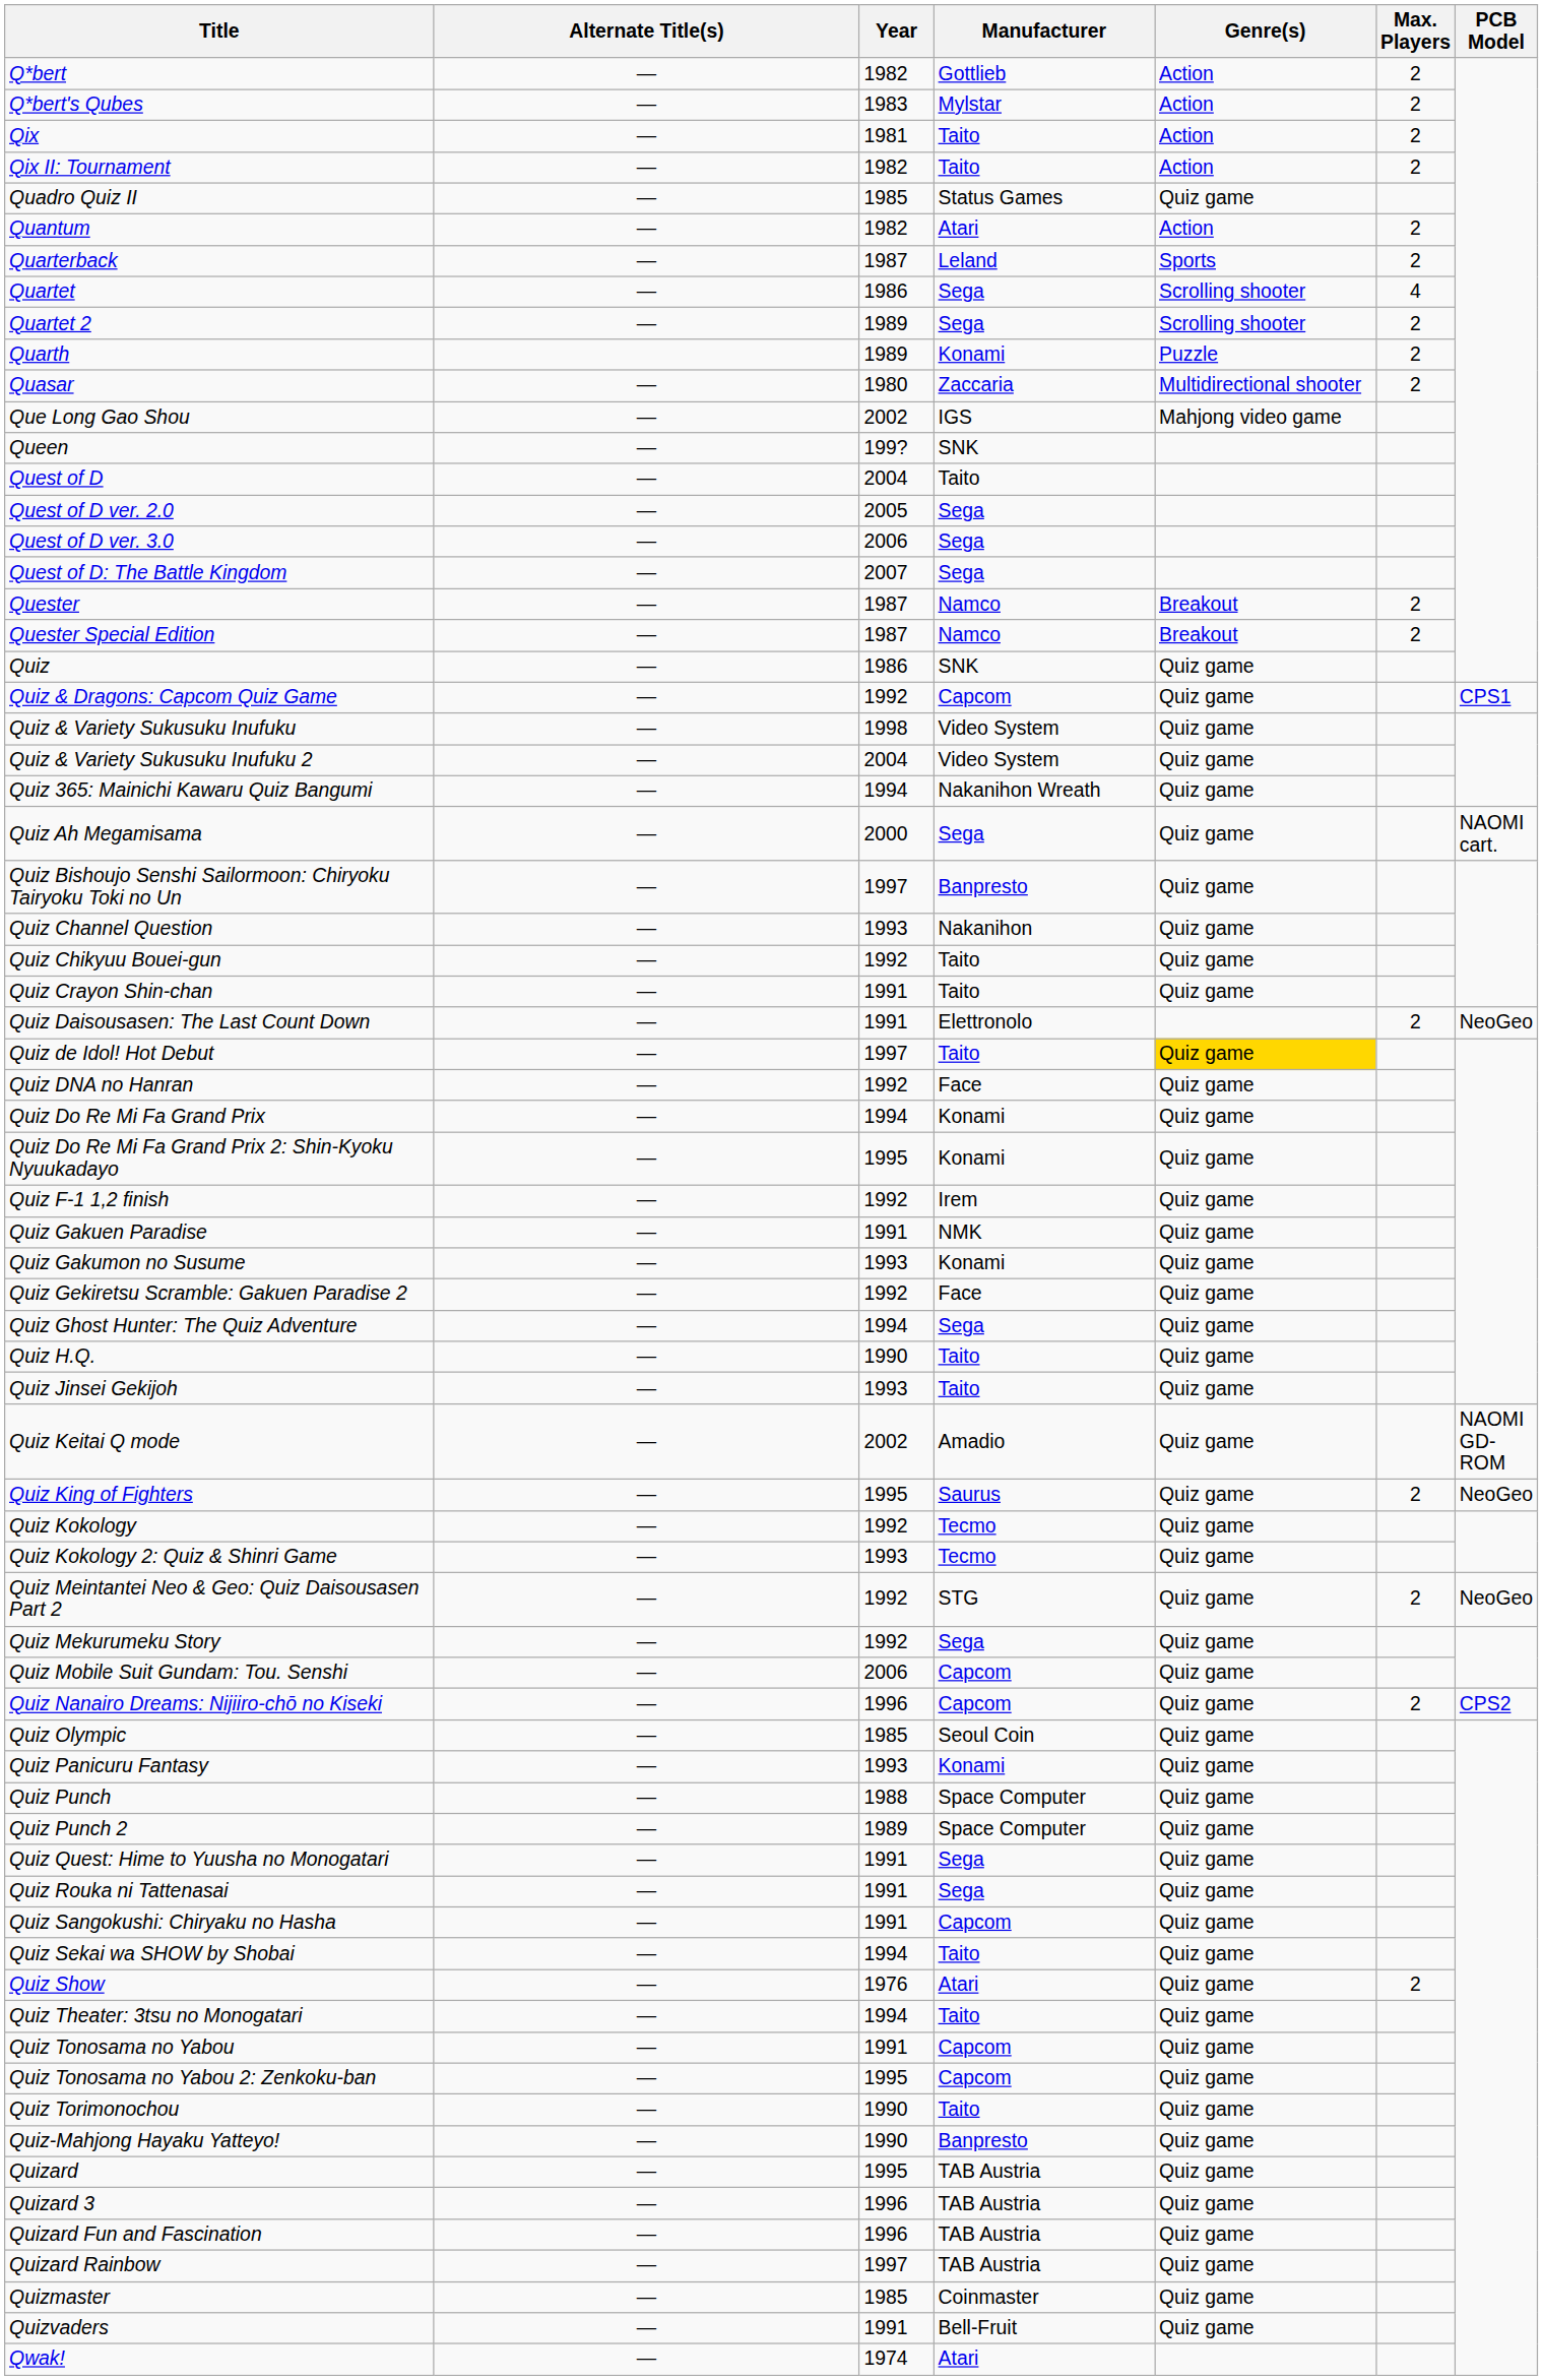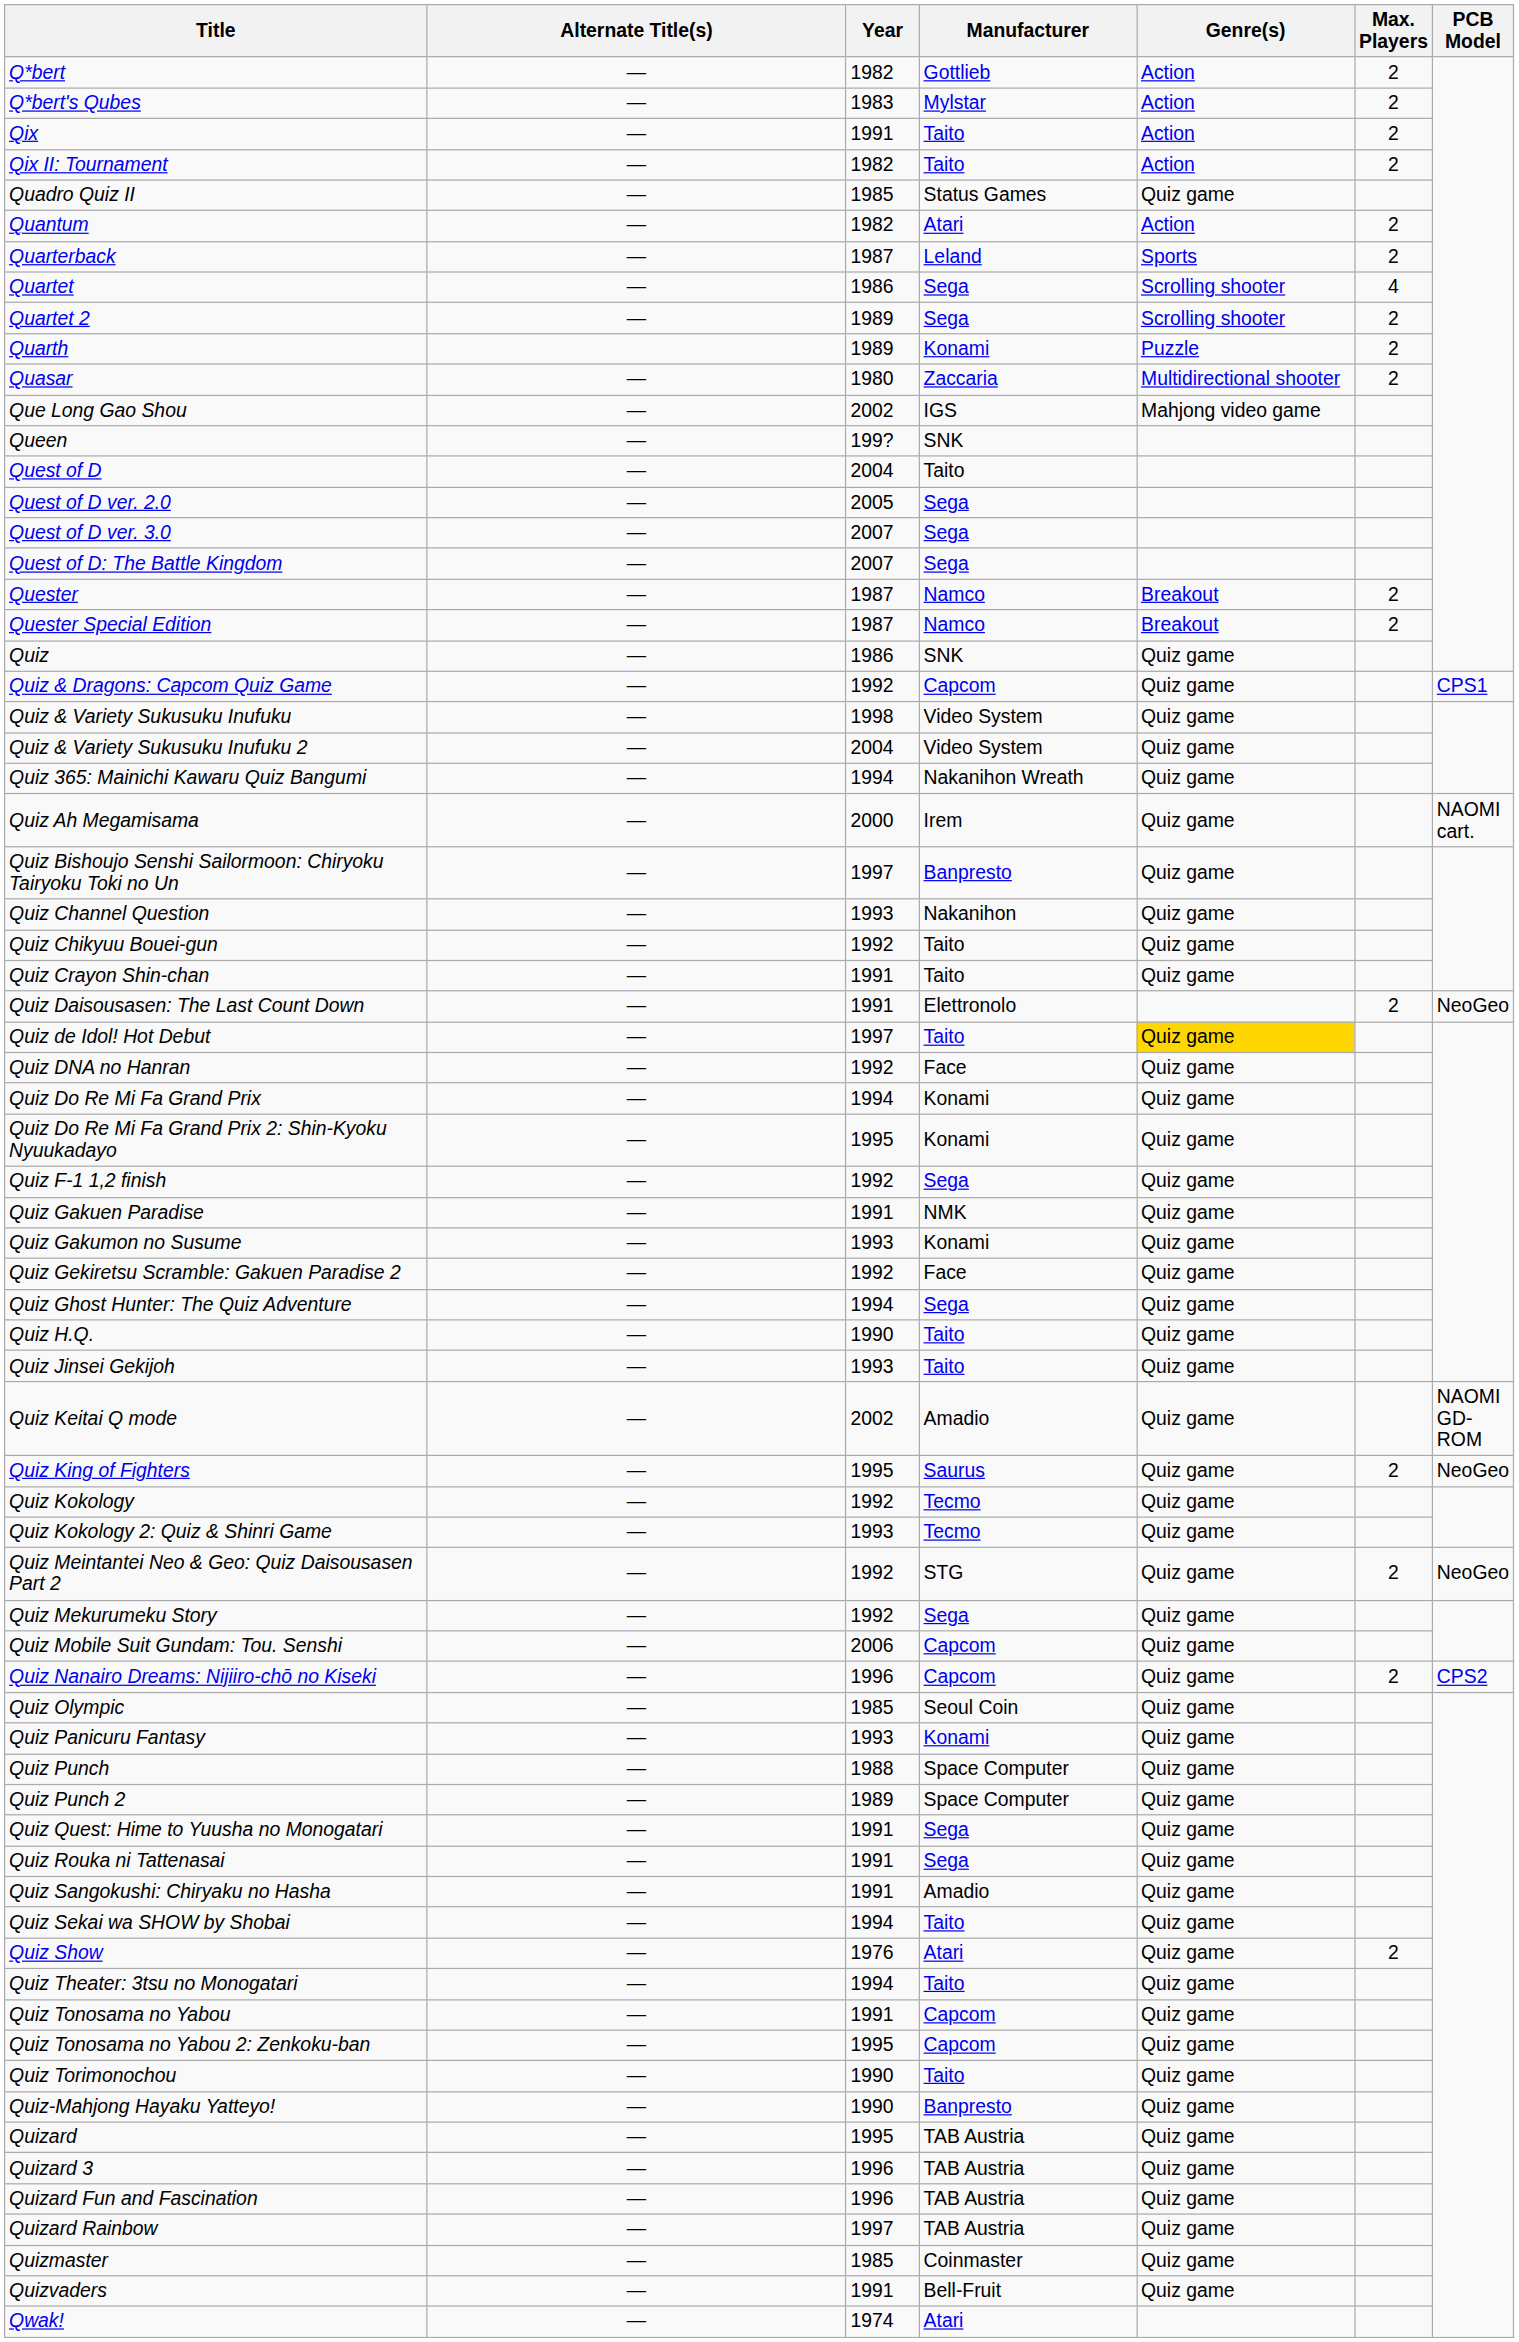Qix | Year: 1981 -> 1991
Quest of D ver. 3.0 | Year: 2006 -> 2007
Quiz Ah Megamisama | Manufacturer: Sega -> Irem
Quiz F-1 1,2 finish | Manufacturer: Irem -> Sega
Quiz Sangokushi: Chiryaku no Hasha | Manufacturer: Capcom -> Amadio
